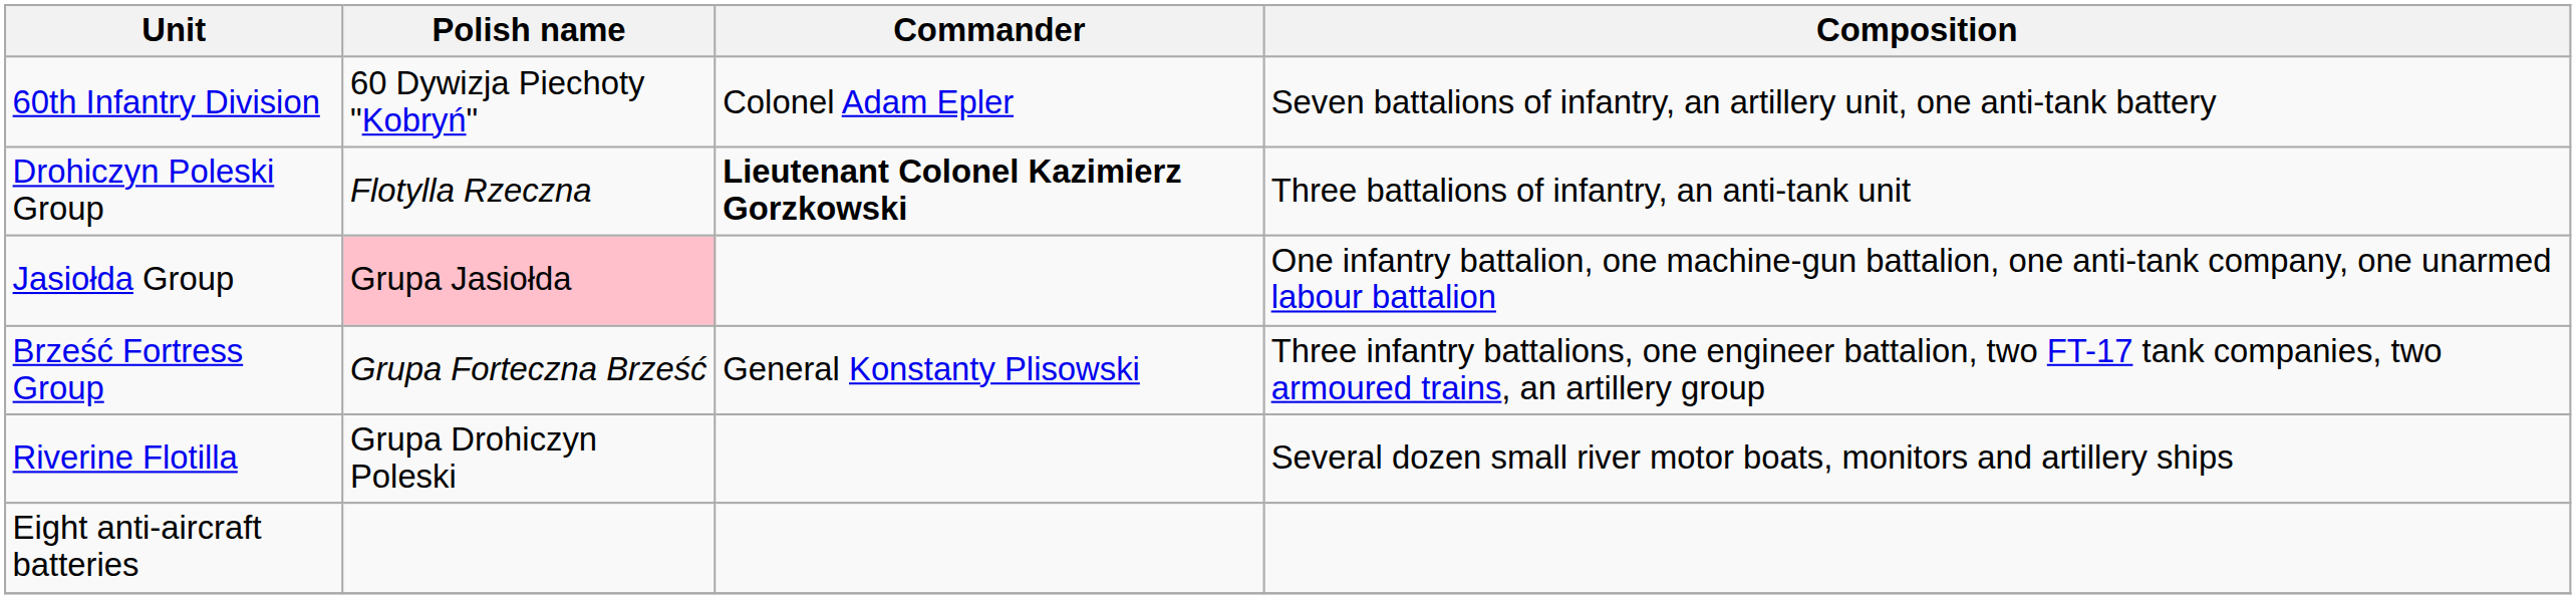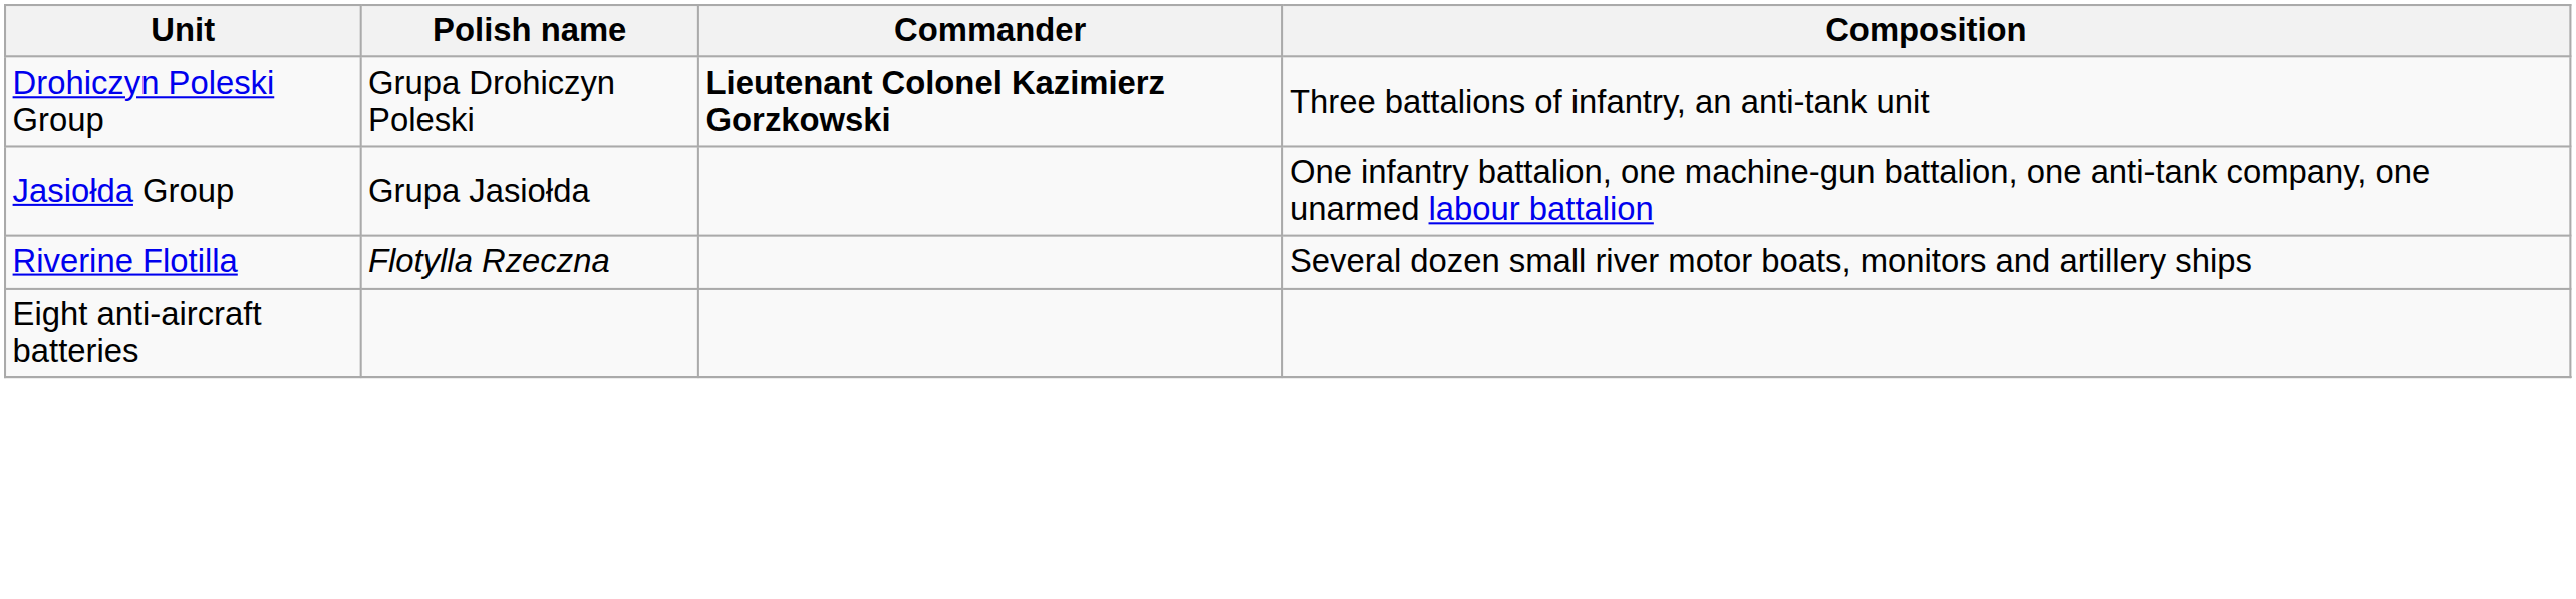- row: 60th Infantry Division | 60 Dywizja Piechoty "Kobryń" | Colonel Adam Epler | Seven battalions of infantry, an artillery unit, one anti-tank battery
Drohiczyn Poleski Group | Polish name: Flotylla Rzeczna -> Grupa Drohiczyn Poleski
Jasiołda Group | Polish name: pink background -> no background
- row: Brześć Fortress Group | Grupa Forteczna Brześć | General Konstanty Plisowski | Three infantry battalions, one engineer battalion, two FT-17 tank companies, two armoured trains, an artillery group
Riverine Flotilla | Polish name: Grupa Drohiczyn Poleski -> Flotylla Rzeczna
